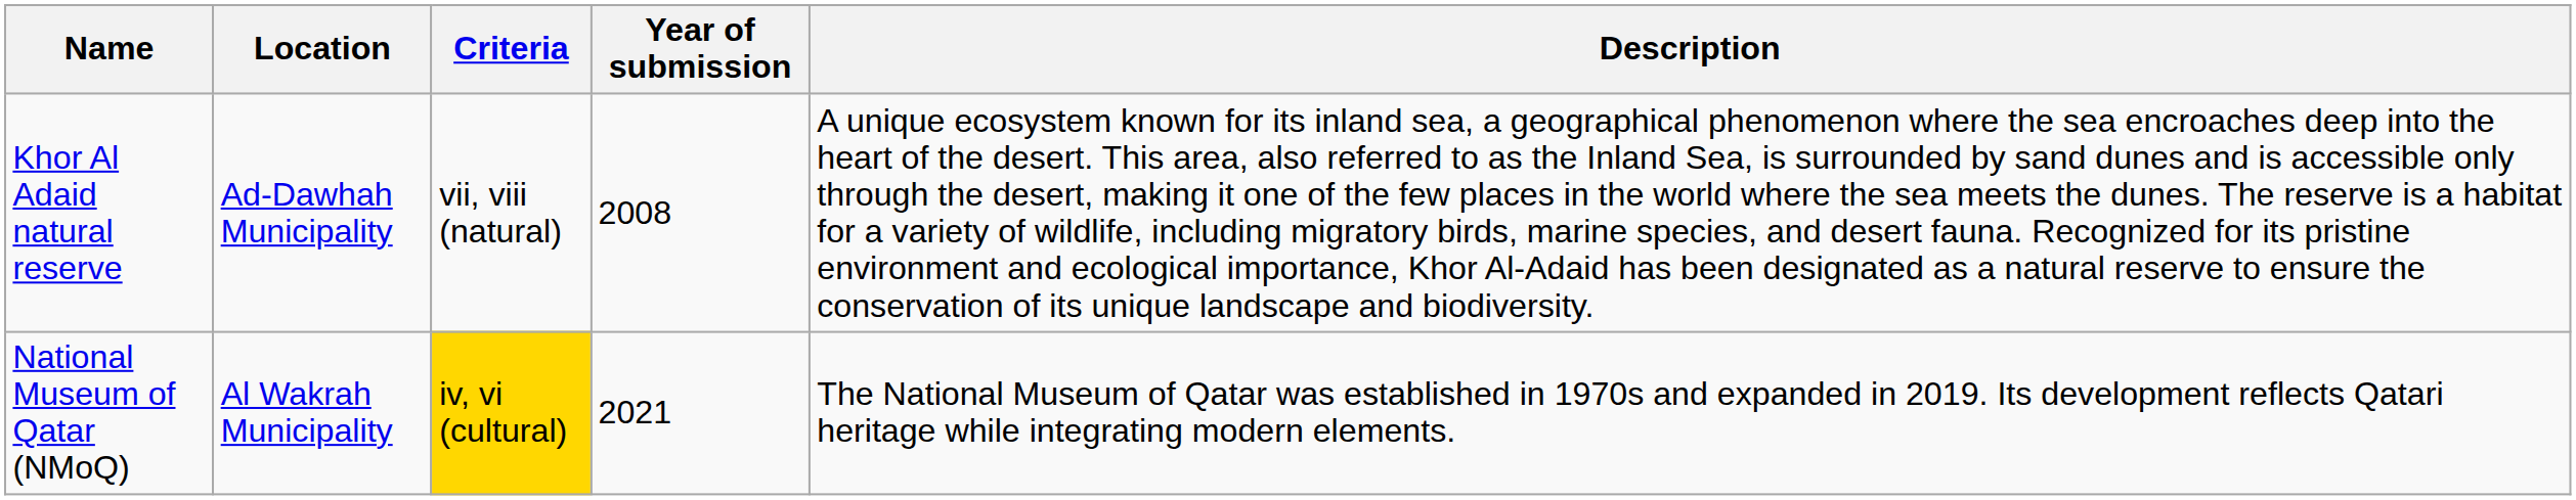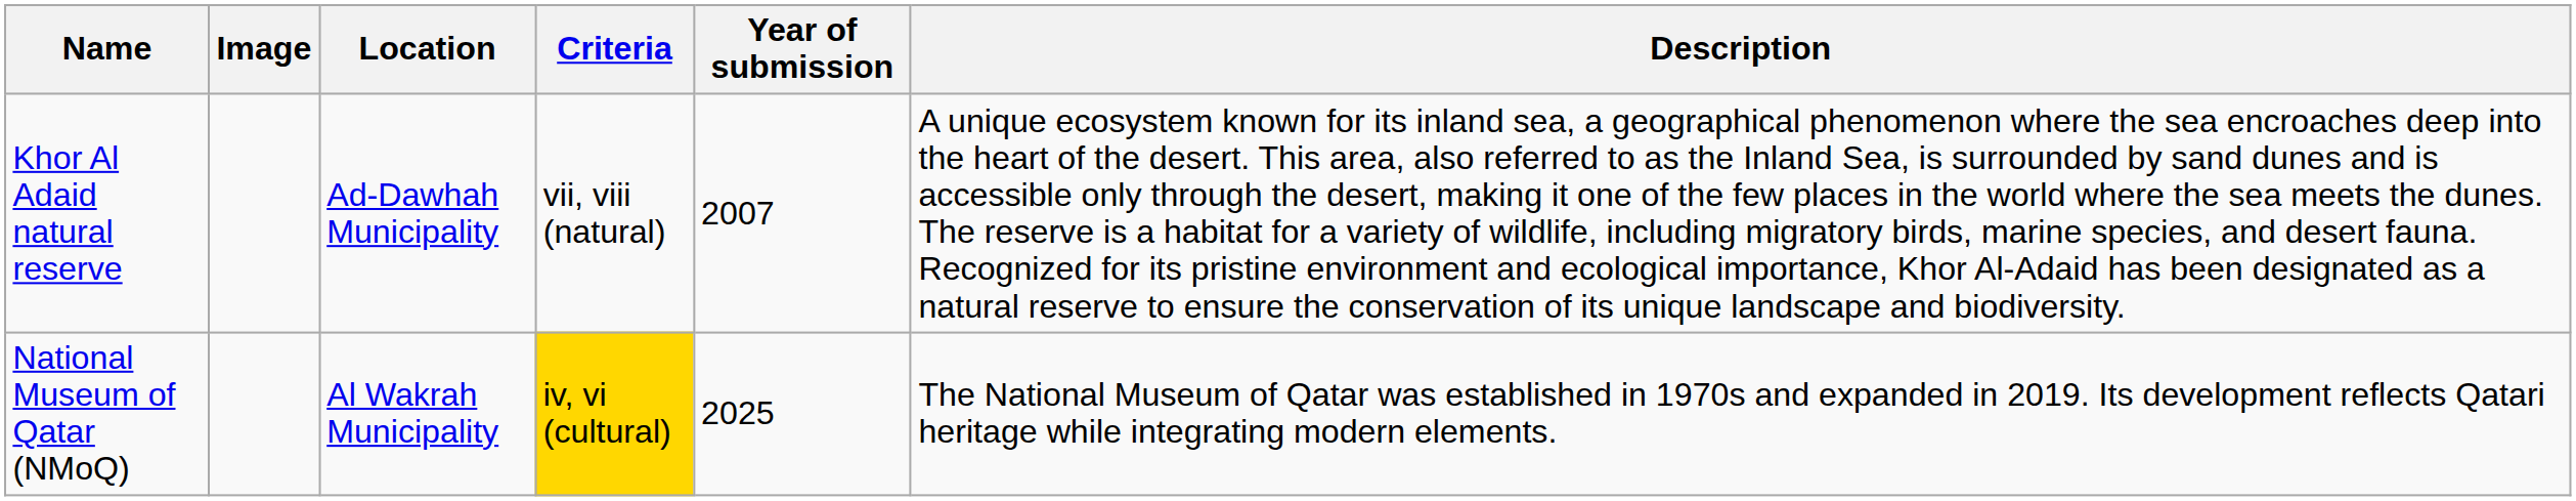+ column: Image
Khor Al Adaid natural reserve | Year of submission: 2008 -> 2007
National Museum of Qatar (NMoQ) | Year of submission: 2021 -> 2025
